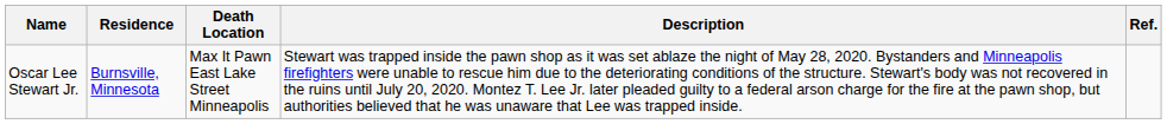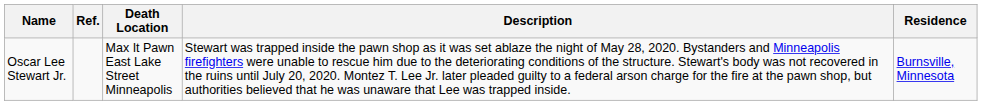columns swapped: Residence <-> Ref.
